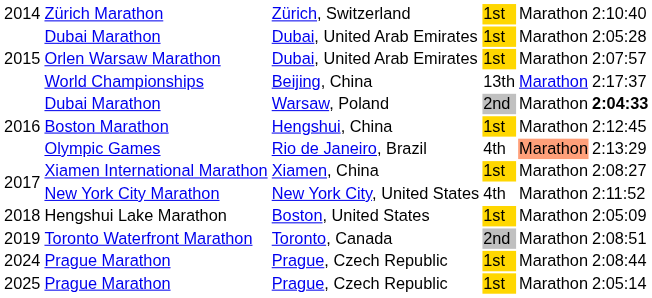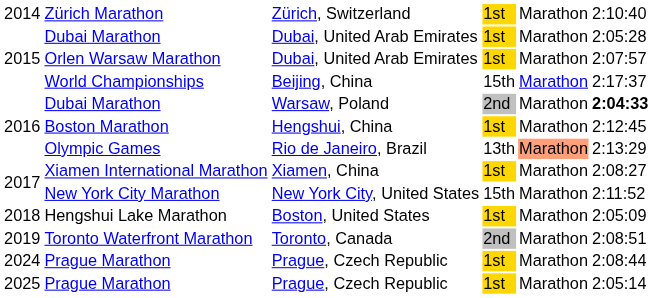World Championships | column 4: 13th -> 15th
Olympic Games | column 4: 4th -> 13th
New York City Marathon | column 4: 4th -> 15th
